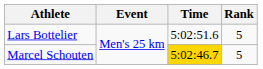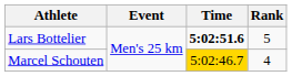Lars Bottelier | Time: normal -> bold
Marcel Schouten | Rank: 5 -> 4
